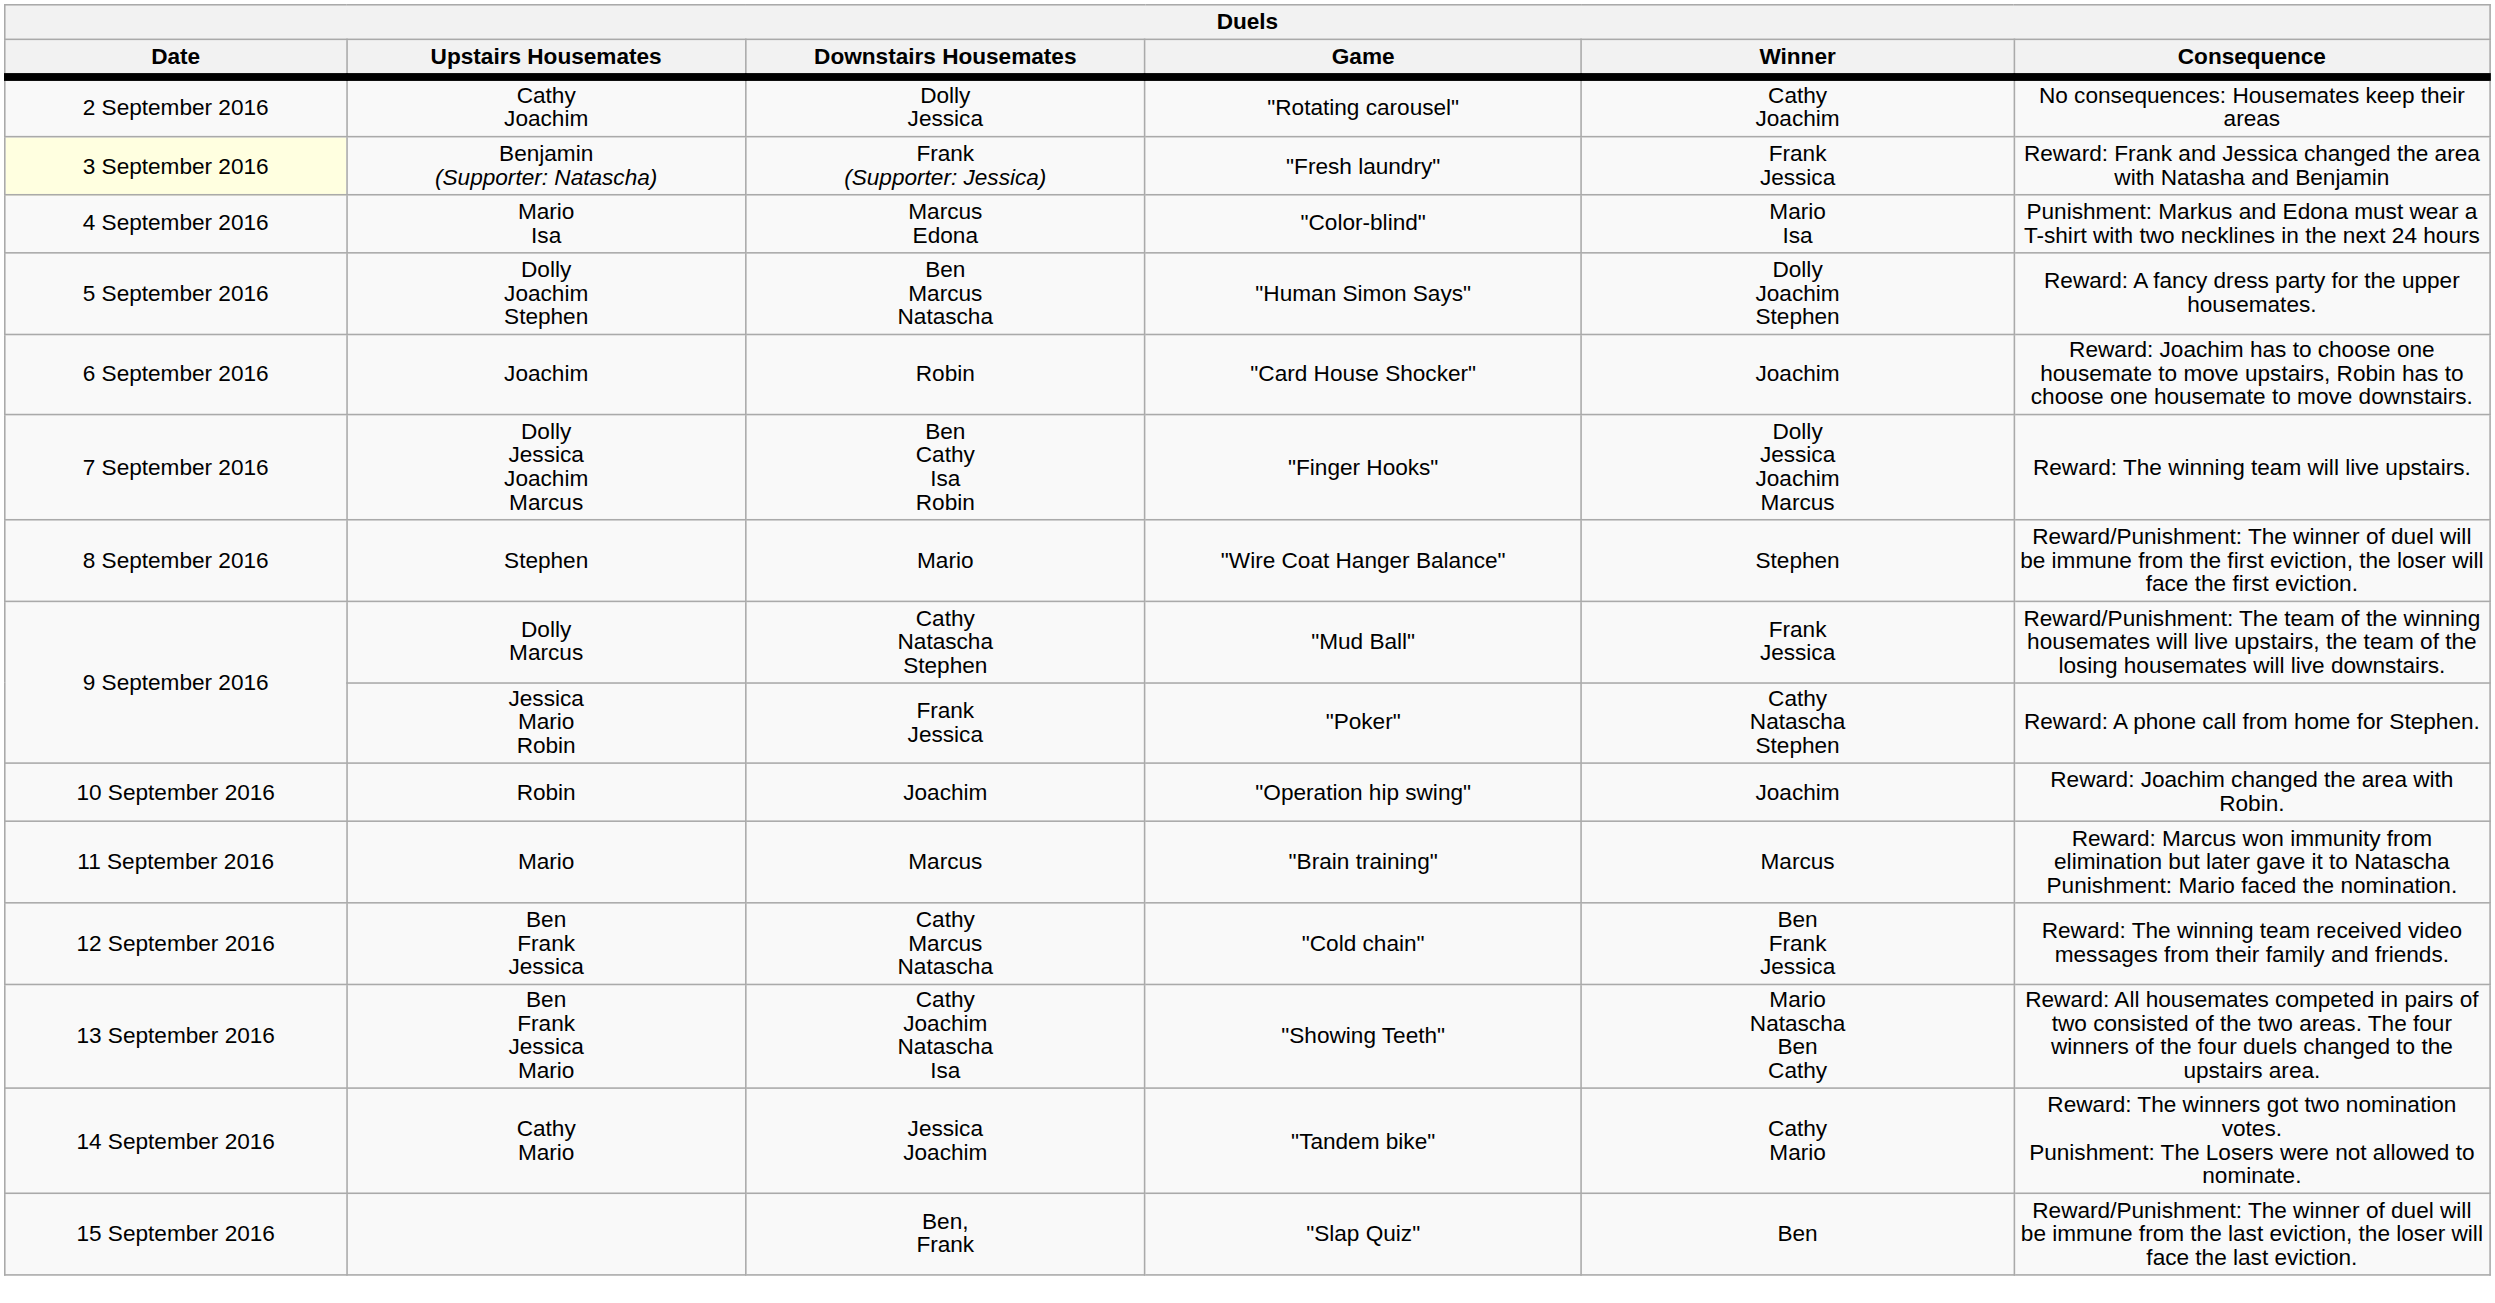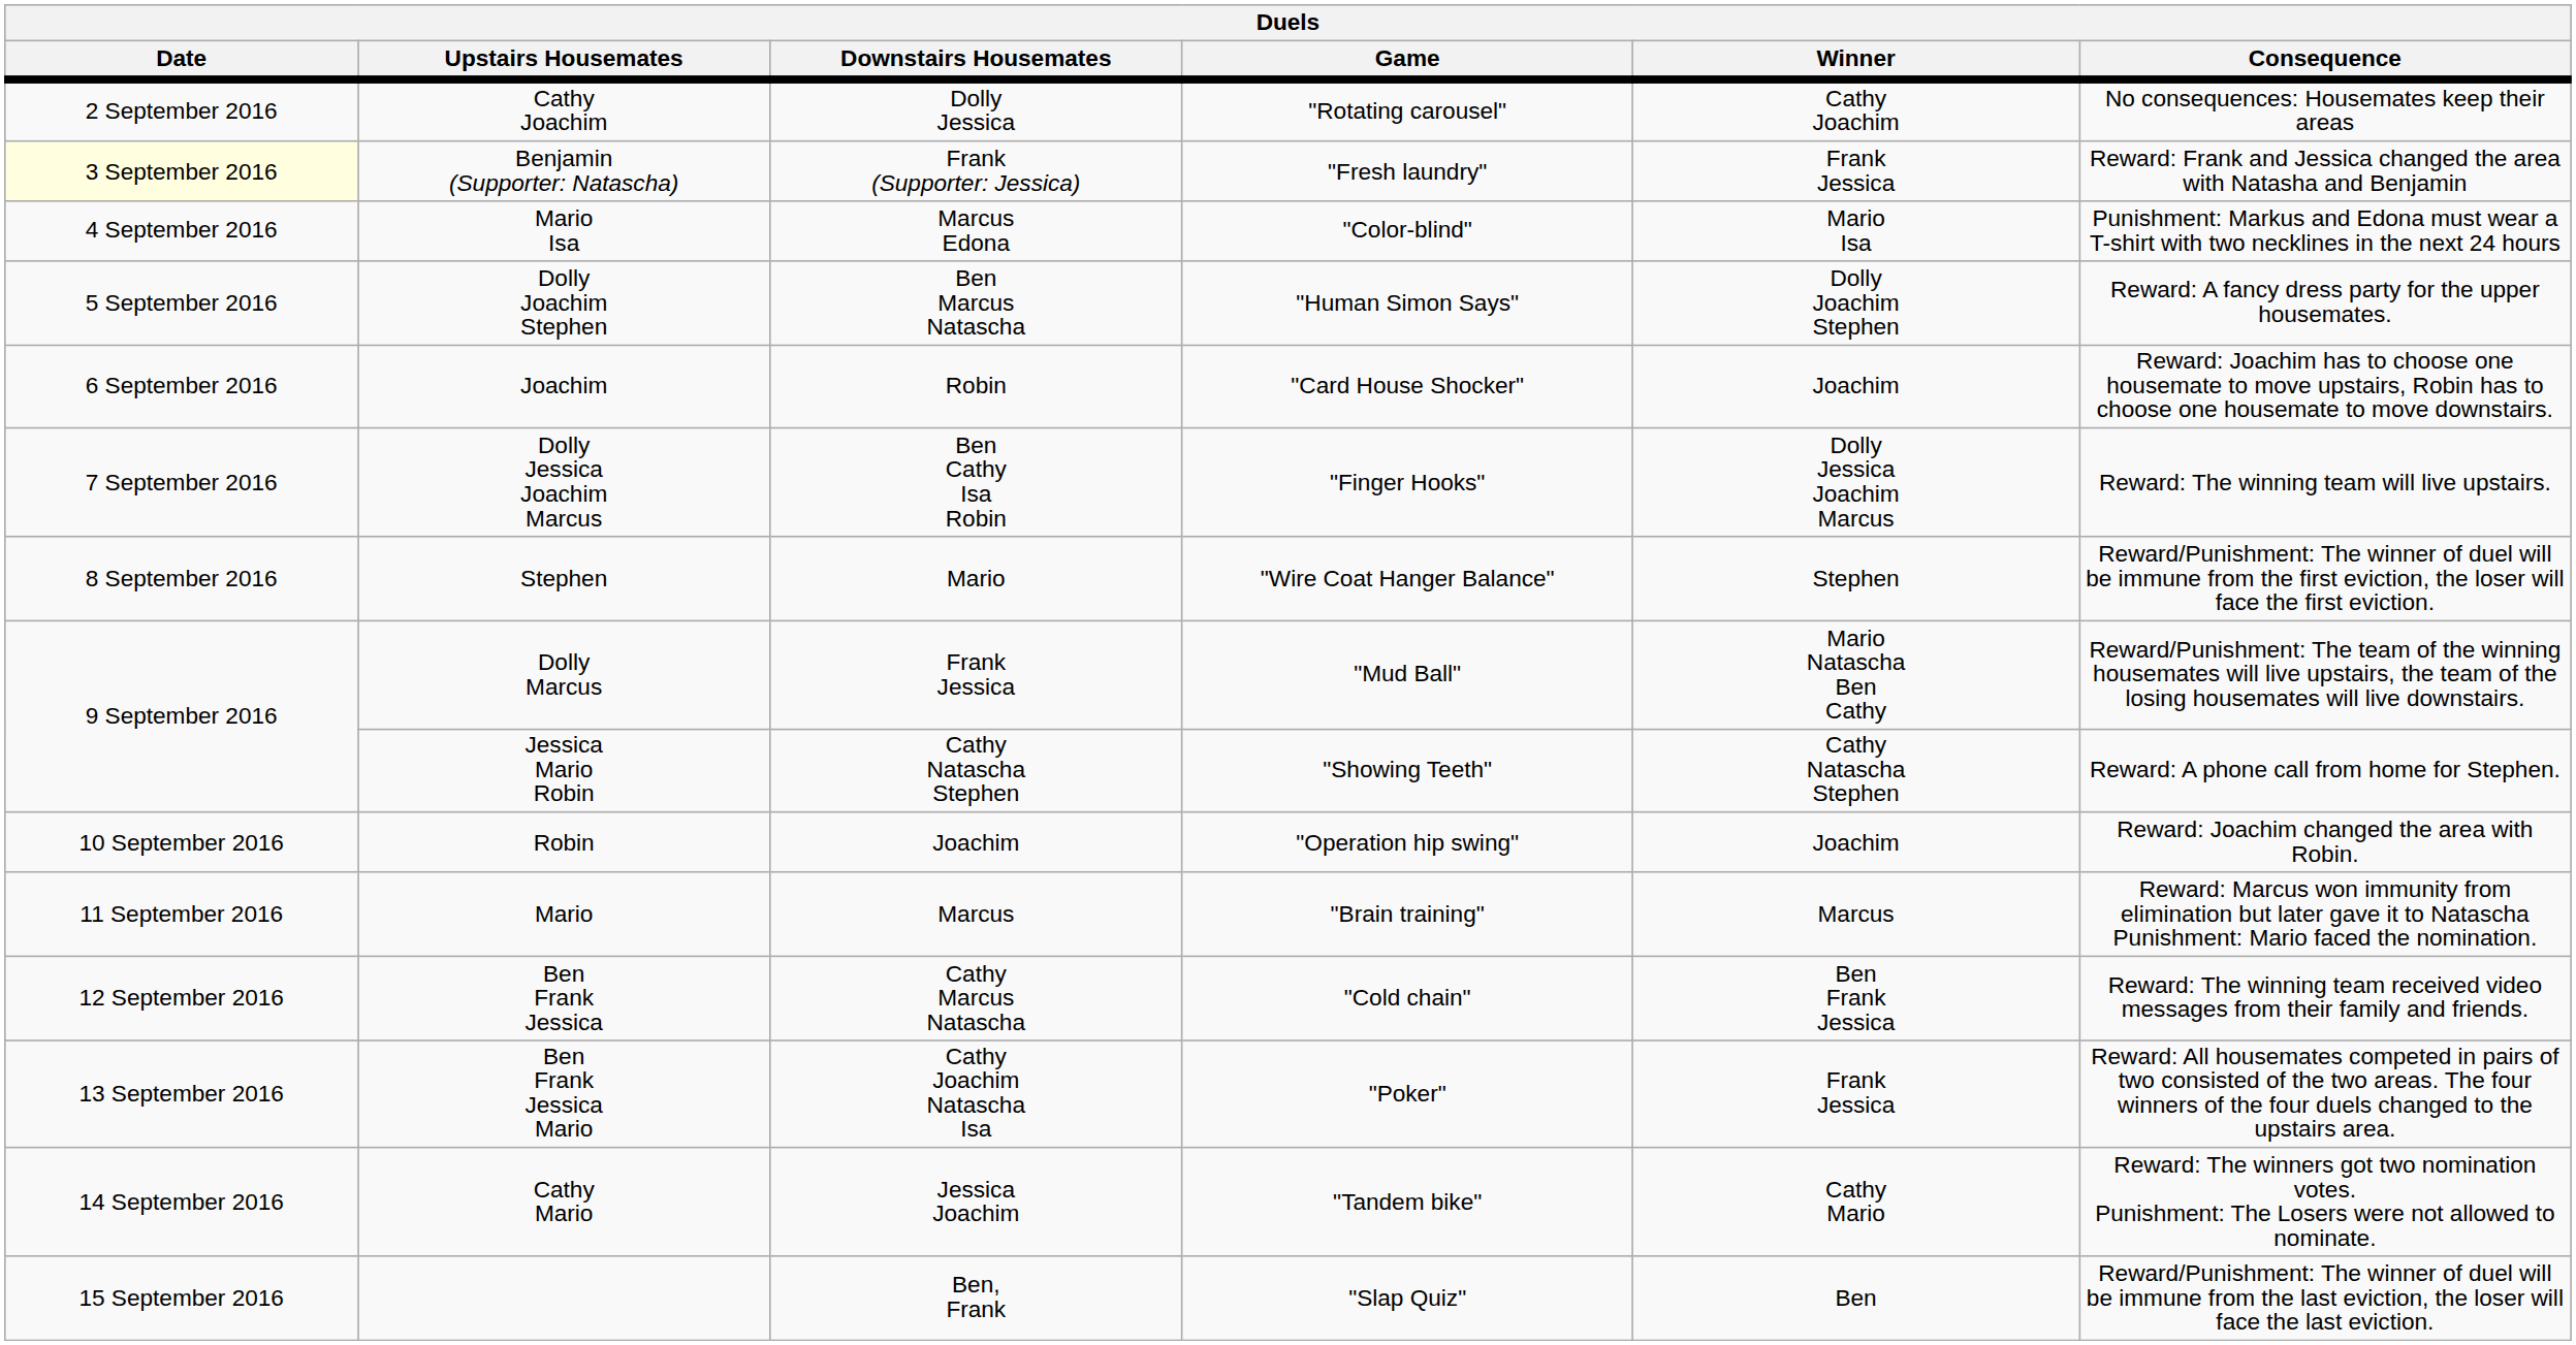Dolly Marcus | Downstairs Housemates: Cathy Natascha Stephen -> Frank Jessica
Dolly Marcus | Winner: Frank Jessica -> Mario Natascha Ben Cathy
Jessica Mario Robin | Downstairs Housemates: Frank Jessica -> Cathy Natascha Stephen
Jessica Mario Robin | Game: "Poker" -> "Showing Teeth"
Ben Frank Jessica Mario | Game: "Showing Teeth" -> "Poker"
Ben Frank Jessica Mario | Winner: Mario Natascha Ben Cathy -> Frank Jessica
